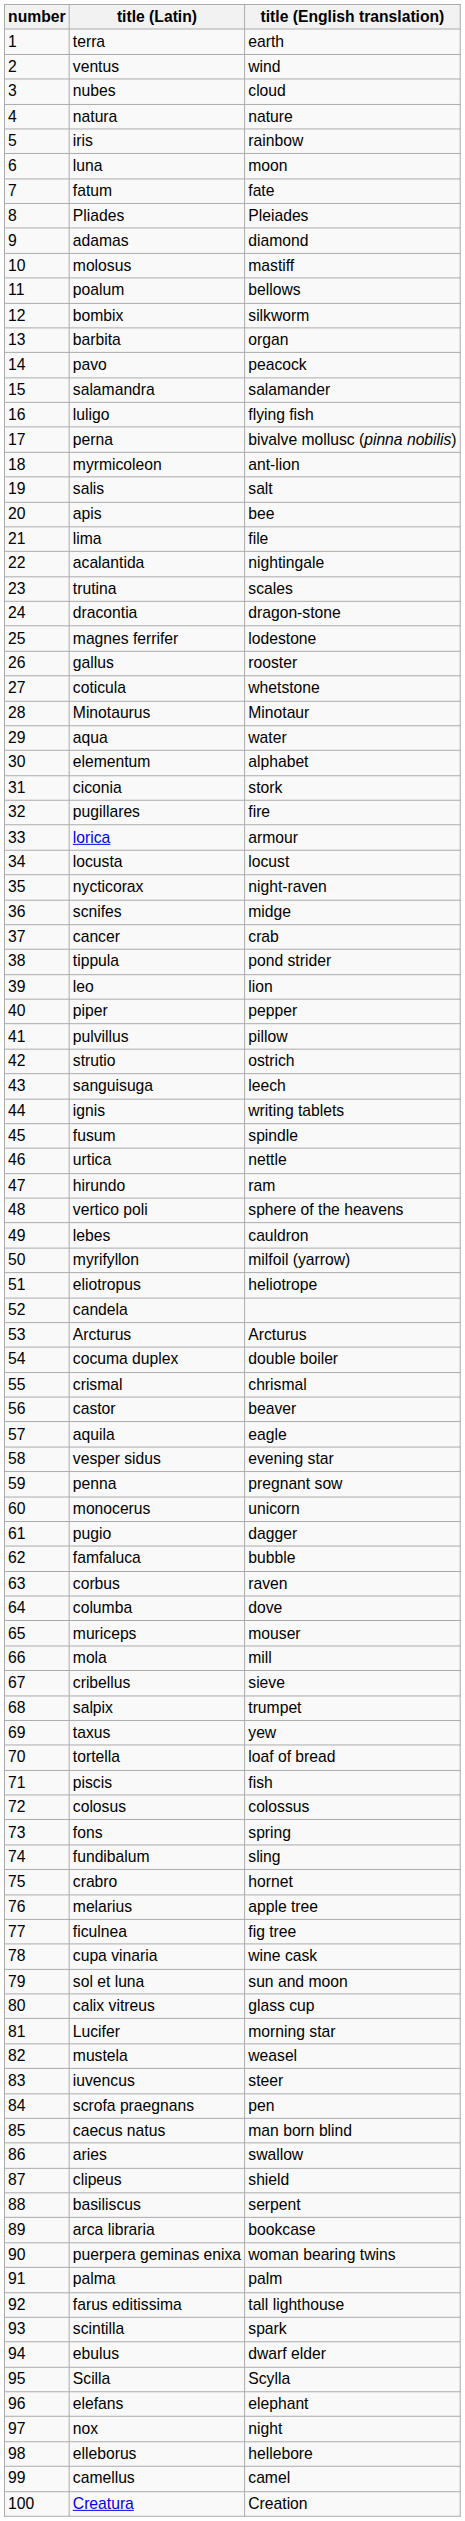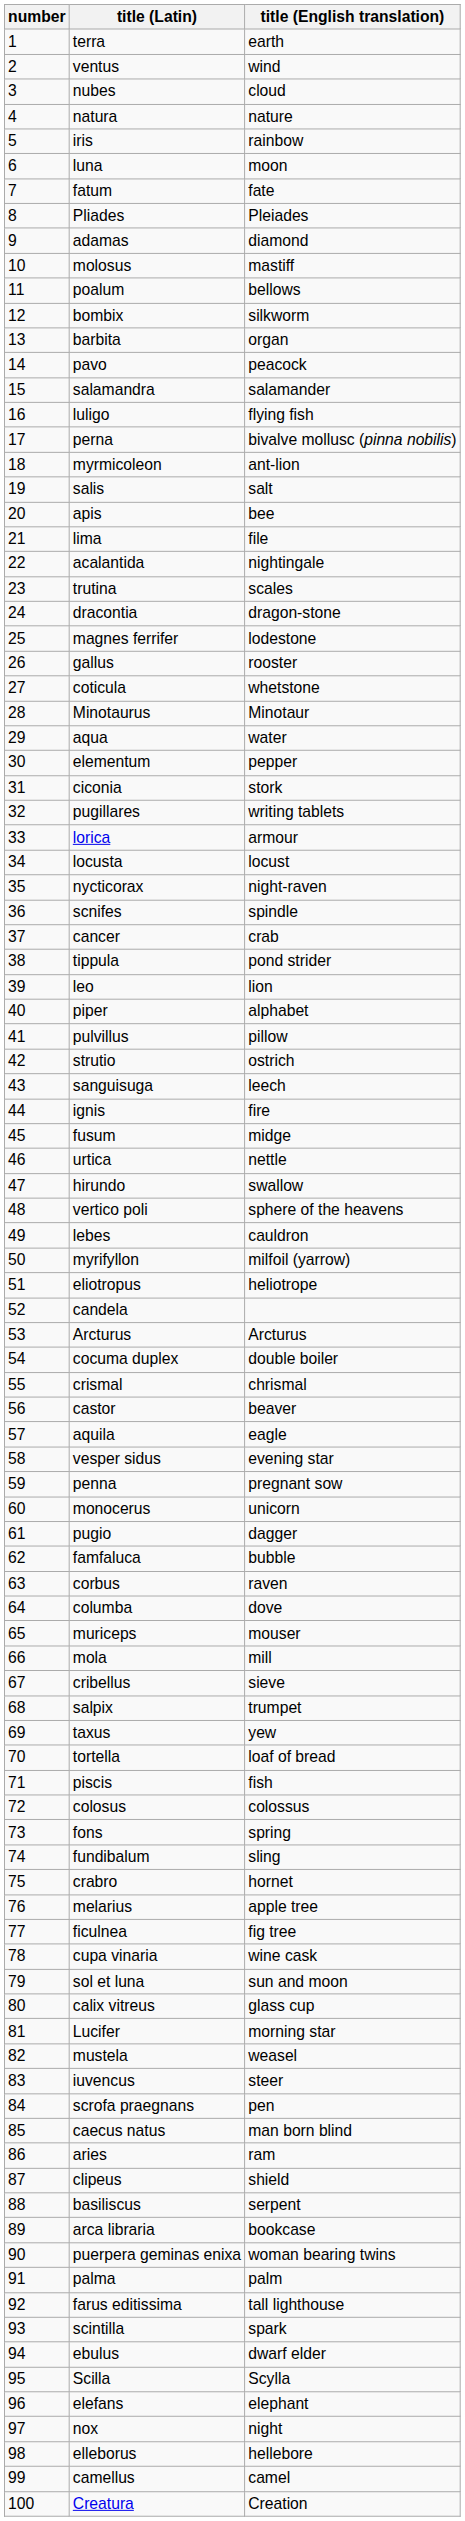elementum | title (English translation): alphabet -> pepper
pugillares | title (English translation): fire -> writing tablets
scnifes | title (English translation): midge -> spindle
piper | title (English translation): pepper -> alphabet
ignis | title (English translation): writing tablets -> fire
fusum | title (English translation): spindle -> midge
hirundo | title (English translation): ram -> swallow
aries | title (English translation): swallow -> ram
